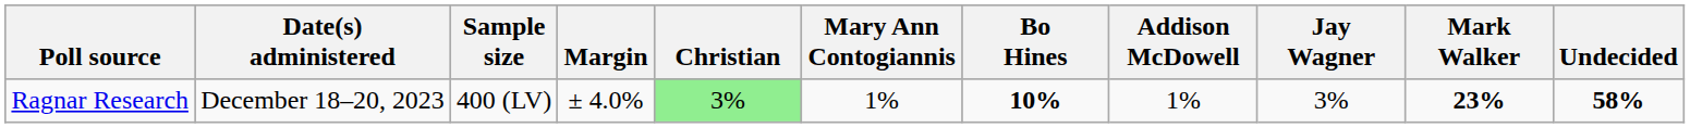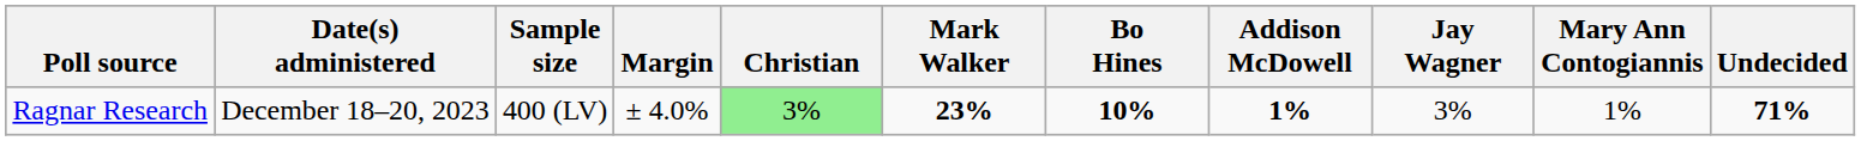columns swapped: Mary Ann Contogiannis <-> Mark Walker
Ragnar Research | Addison McDowell: normal -> bold
Ragnar Research | Undecided: 58% -> 71%
